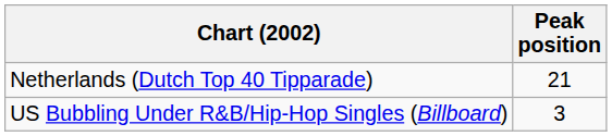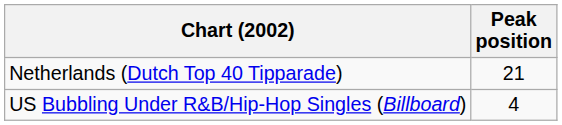US Bubbling Under R&B/Hip-Hop Singles (Billboard) | Peak position: 3 -> 4
